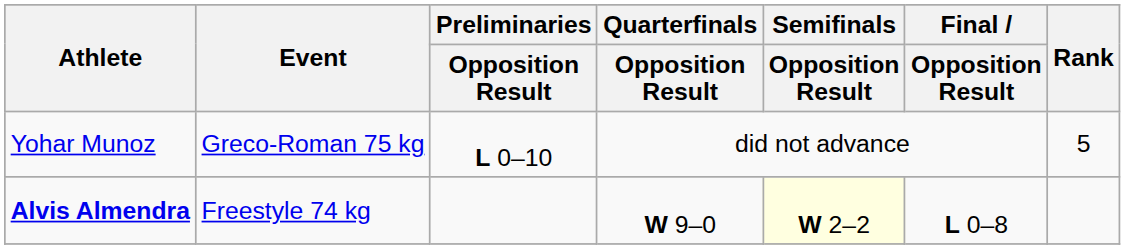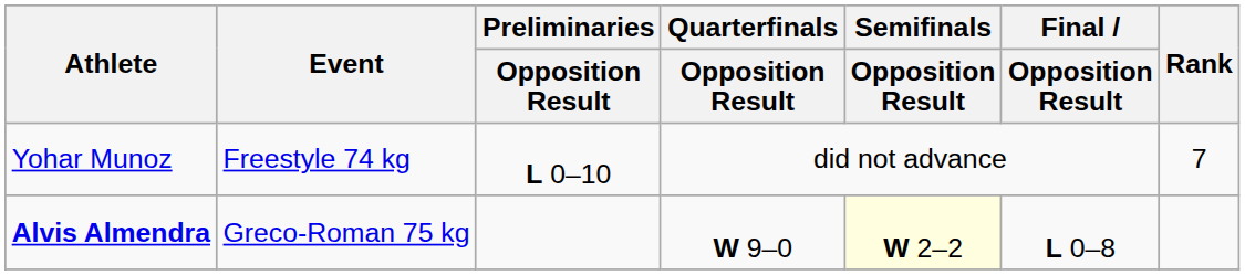Yohar Munoz | Event: Greco-Roman 75 kg -> Freestyle 74 kg
Yohar Munoz | Rank: 5 -> 7
Alvis Almendra | Event: Freestyle 74 kg -> Greco-Roman 75 kg
